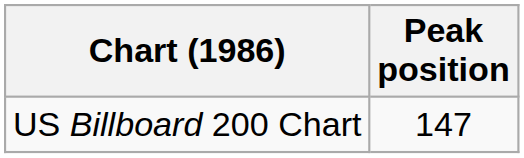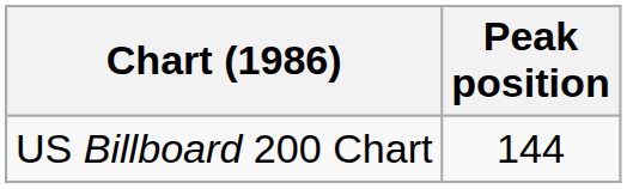US Billboard 200 Chart | Peak position: 147 -> 144
